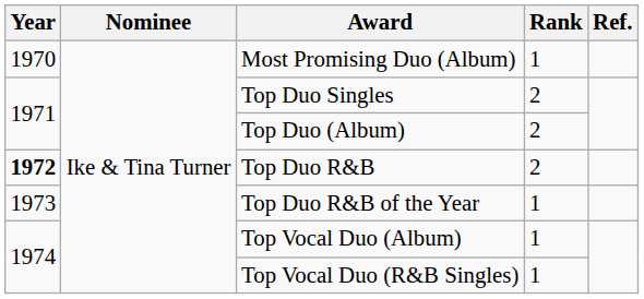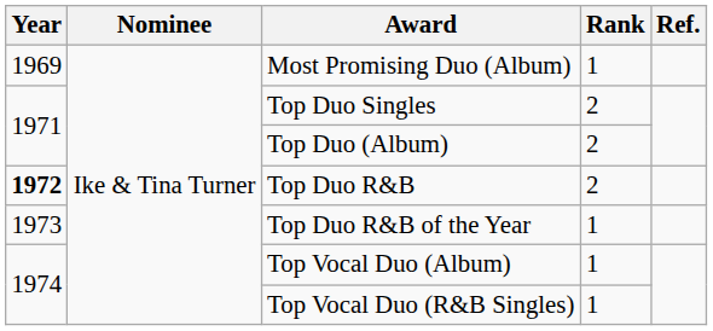Most Promising Duo (Album) | Year: 1970 -> 1969
